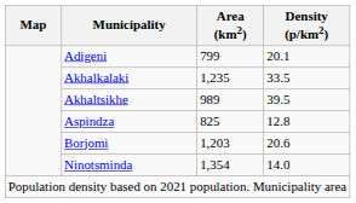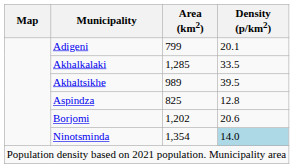Akhalkalaki | Area (km2): 1,235 -> 1,285
Borjomi | Area (km2): 1,203 -> 1,202
Ninotsminda | Density (p/km2): no background -> lightblue background
